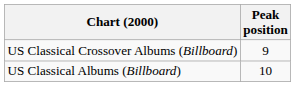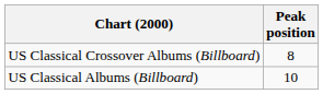US Classical Crossover Albums (Billboard) | Peak position: 9 -> 8
